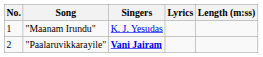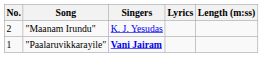"Maanam Irundu" | No.: 1 -> 2
"Paalaruvikkarayile" | No.: 2 -> 1
